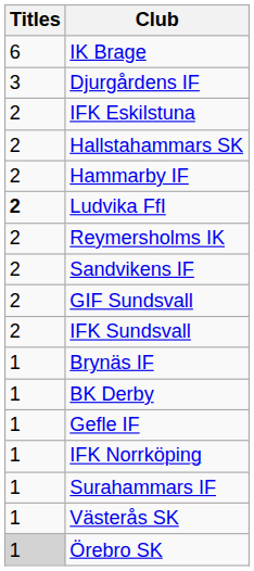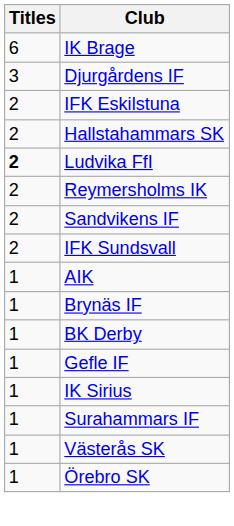- row: 2 | Hammarby IF
- row: 2 | GIF Sundsvall
+ row: 1 | AIK
- row: 1 | IFK Norrköping
+ row: 1 | IK Sirius
Örebro SK | Titles: lightgrey background -> no background
